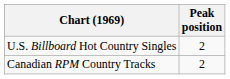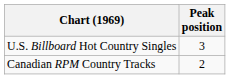U.S. Billboard Hot Country Singles | Peak position: 2 -> 3
